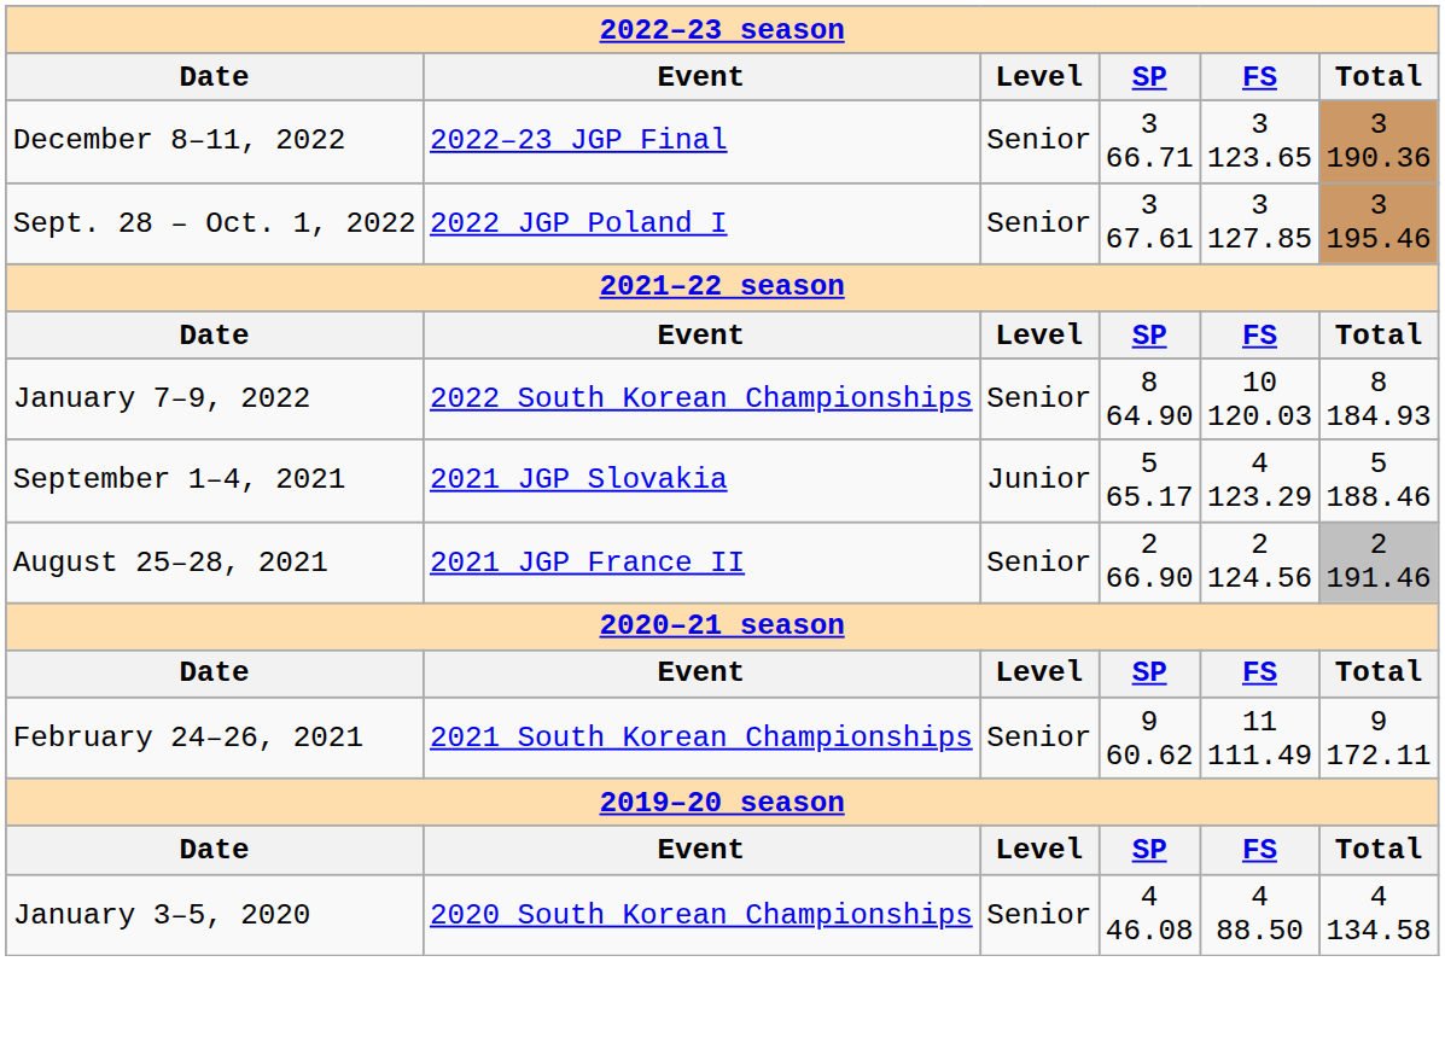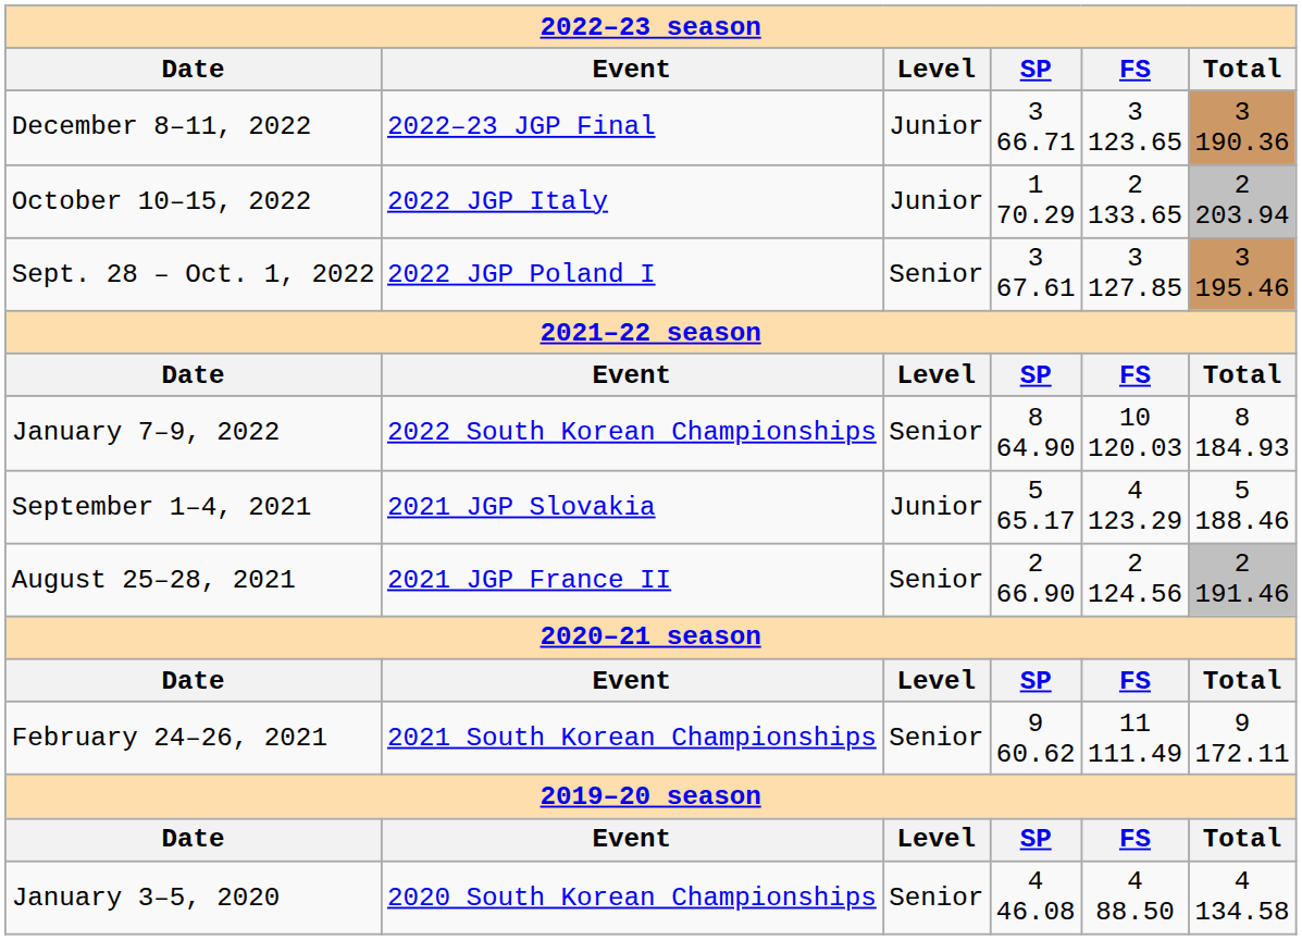December 8–11, 2022 | Level: Senior -> Junior
+ row: October 10–15, 2022 | 2022 JGP Italy | Junior | 1 70.29 | 2 133.65 | 2 203.94
